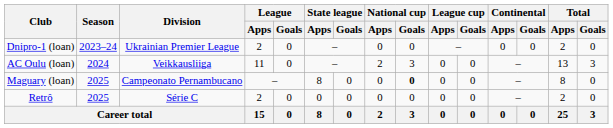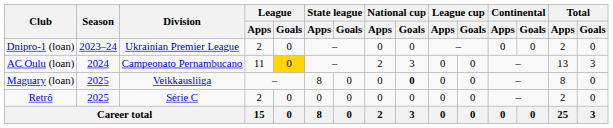AC Oulu (loan) | Division: Veikkausliiga -> Campeonato Pernambucano
AC Oulu (loan) | League / Goals: no background -> gold background
Maguary (loan) | Division: Campeonato Pernambucano -> Veikkausliiga
